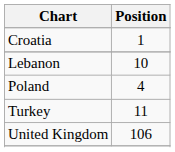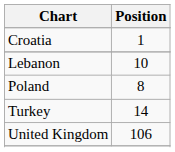Poland | Position: 4 -> 8
Turkey | Position: 11 -> 14
